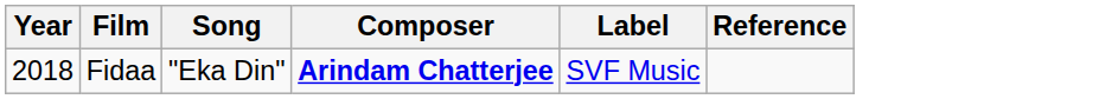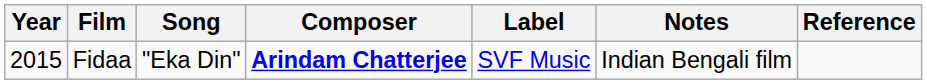+ column: Notes | Indian Bengali film
Fidaa | Year: 2018 -> 2015
